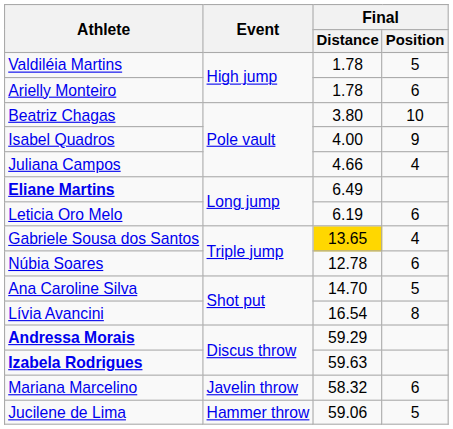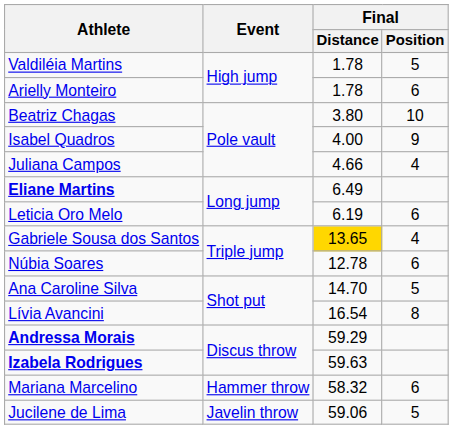Mariana Marcelino | Event: Javelin throw -> Hammer throw
Jucilene de Lima | Event: Hammer throw -> Javelin throw
